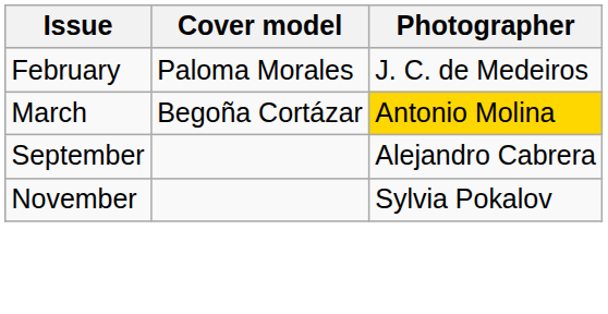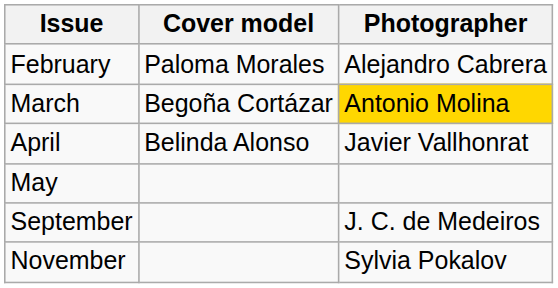February | Photographer: J. C. de Medeiros -> Alejandro Cabrera
+ row: April | Belinda Alonso | Javier Vallhonrat
+ row: May
September | Photographer: Alejandro Cabrera -> J. C. de Medeiros
